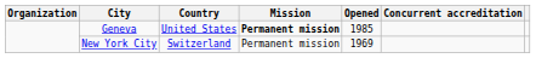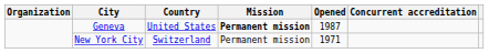Geneva | Opened: 1985 -> 1987
New York City | Opened: 1969 -> 1971
